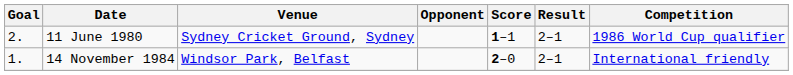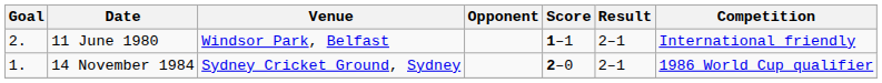11 June 1980 | Venue: Sydney Cricket Ground, Sydney -> Windsor Park, Belfast
11 June 1980 | Competition: 1986 World Cup qualifier -> International friendly
14 November 1984 | Venue: Windsor Park, Belfast -> Sydney Cricket Ground, Sydney
14 November 1984 | Competition: International friendly -> 1986 World Cup qualifier
